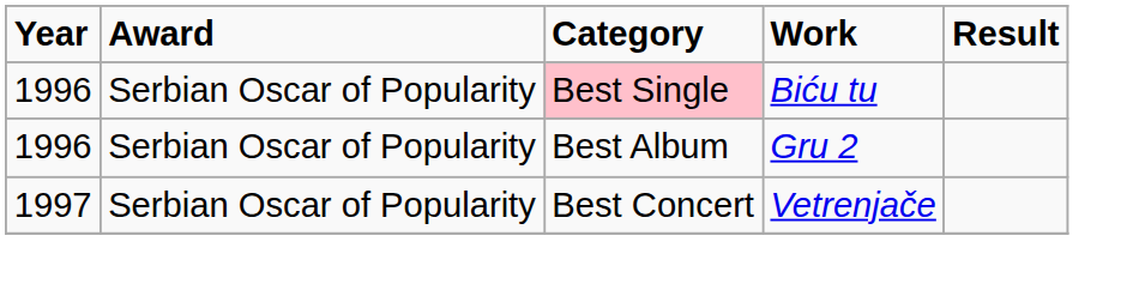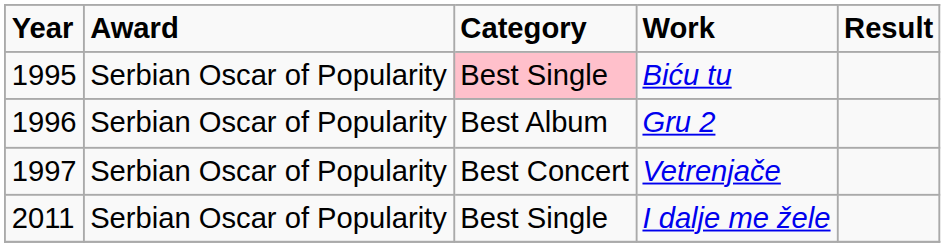Biću tu | Year: 1996 -> 1995
+ row: 2011 | Serbian Oscar of Popularity | Best Single | I dalje me žele
